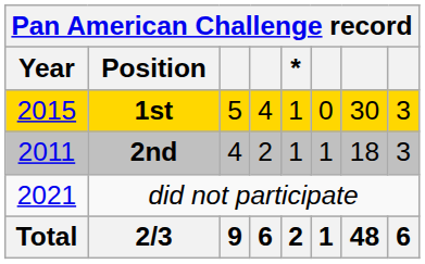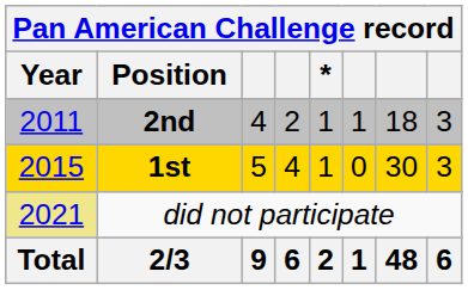rows swapped: 2nd <-> 1st
did not participate | Year: no background -> khaki background
